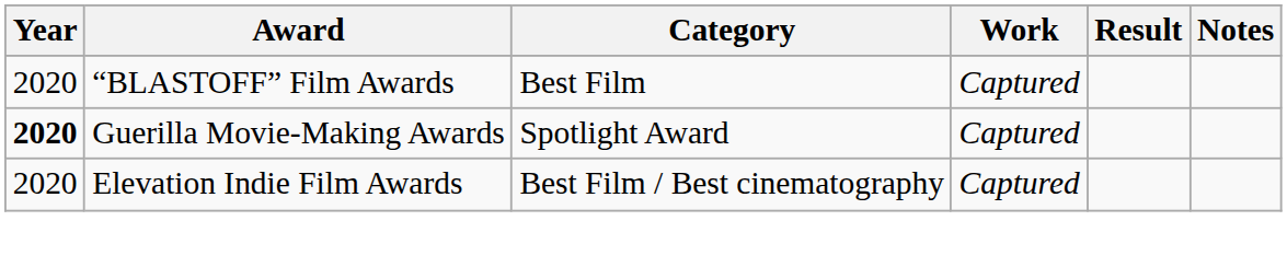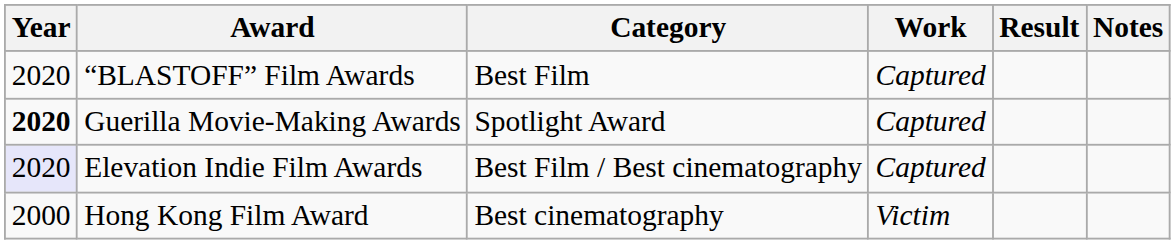Elevation Indie Film Awards | Year: no background -> lavender background
+ row: 2000 | Hong Kong Film Award | Best cinematography | Victim
